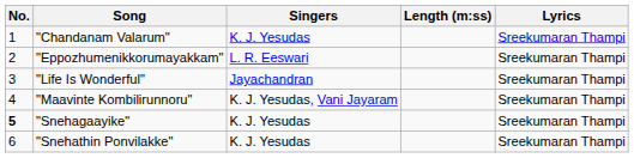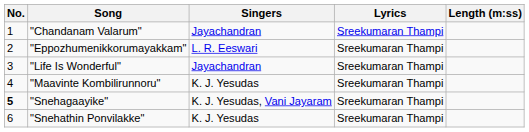columns swapped: Lyrics <-> Length (m:ss)
"Chandanam Valarum" | Singers: K. J. Yesudas -> Jayachandran
"Maavinte Kombilirunnoru" | Singers: K. J. Yesudas, Vani Jayaram -> K. J. Yesudas
"Snehagaayike" | Singers: K. J. Yesudas -> K. J. Yesudas, Vani Jayaram
